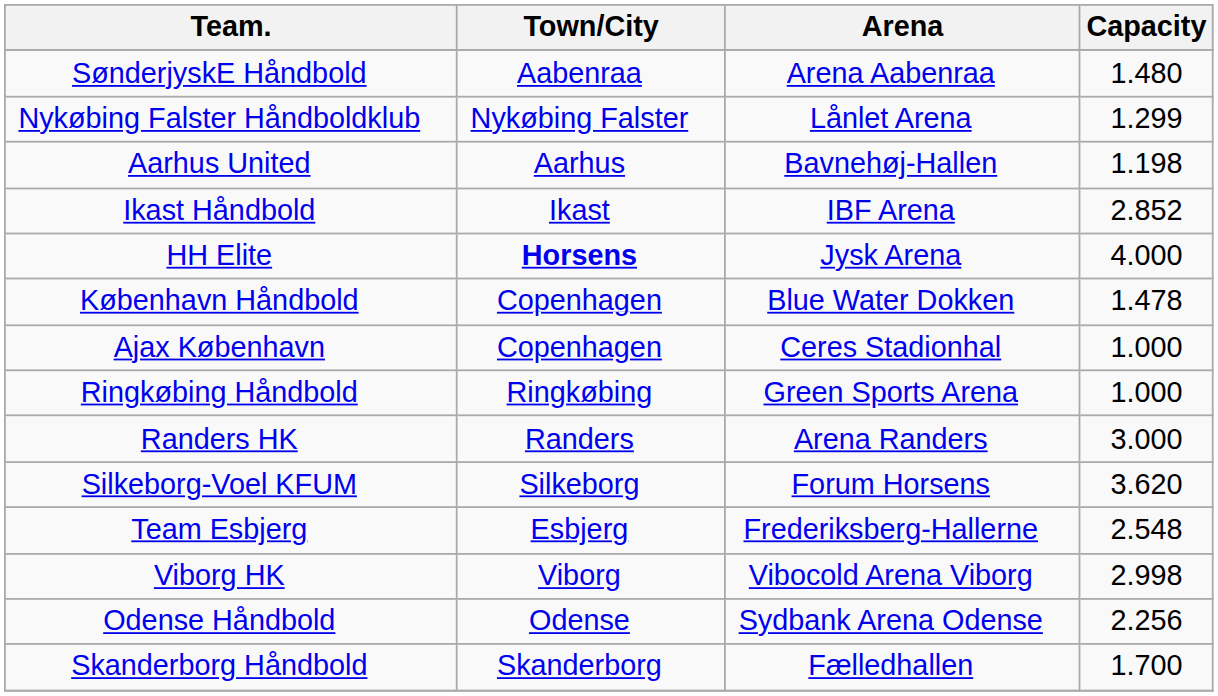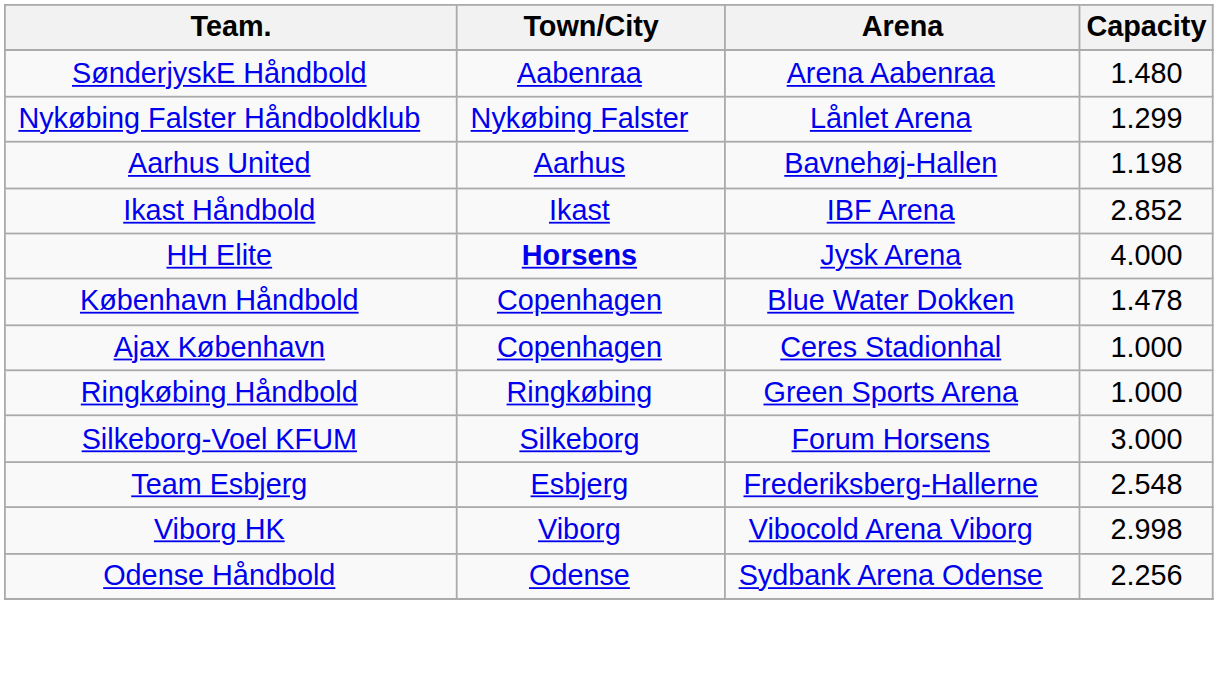- row: Randers HK | Randers | Arena Randers | 3.000
Silkeborg-Voel KFUM | Capacity: 3.620 -> 3.000
- row: Skanderborg Håndbold | Skanderborg | Fælledhallen | 1.700
